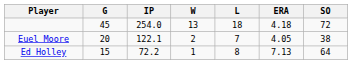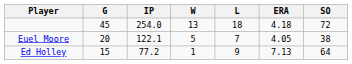Euel Moore | W: 2 -> 5
Ed Holley | IP: 72.2 -> 77.2
Ed Holley | L: 8 -> 9
